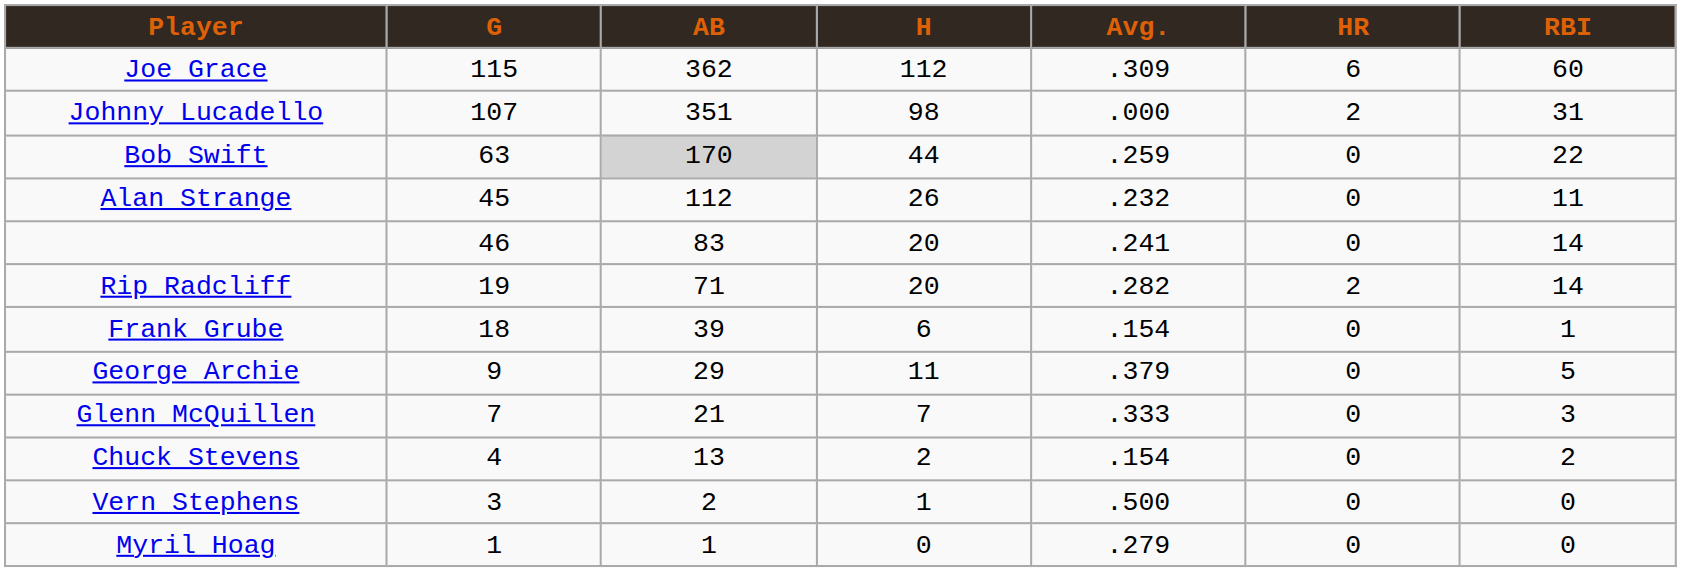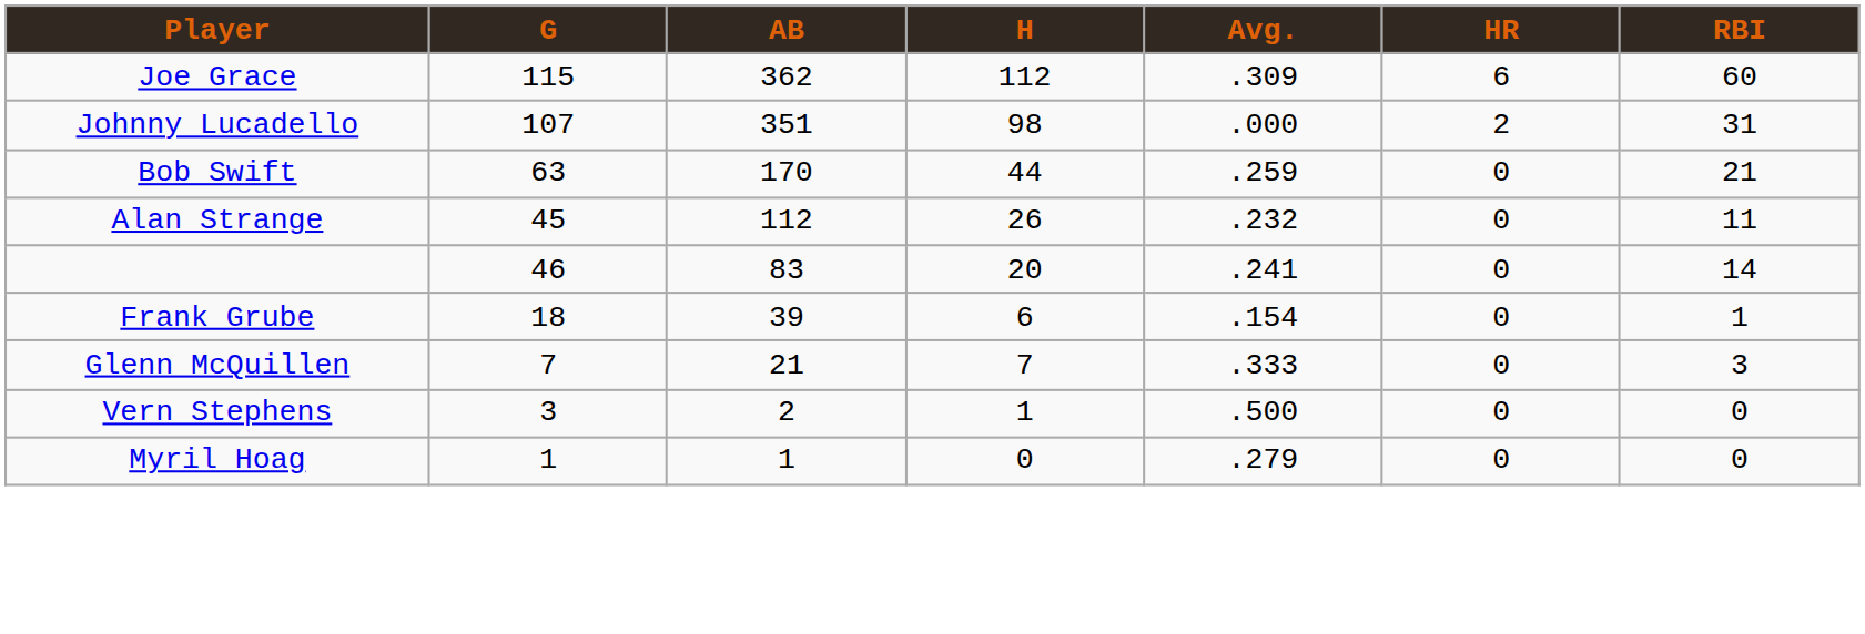Bob Swift | AB: lightgrey background -> no background
Bob Swift | RBI: 22 -> 21
- row: Rip Radcliff | 19 | 71 | 20 | .282 | 2 | 14
- row: George Archie | 9 | 29 | 11 | .379 | 0 | 5
- row: Chuck Stevens | 4 | 13 | 2 | .154 | 0 | 2
